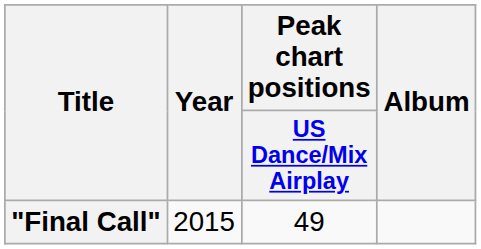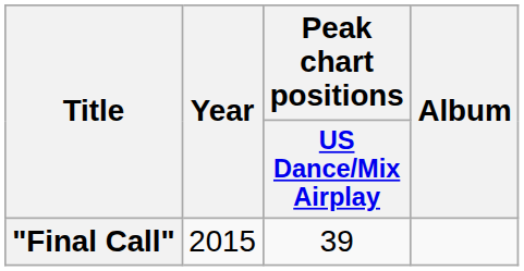"Final Call" | Peak chart positions / US Dance/Mix Airplay: 49 -> 39
